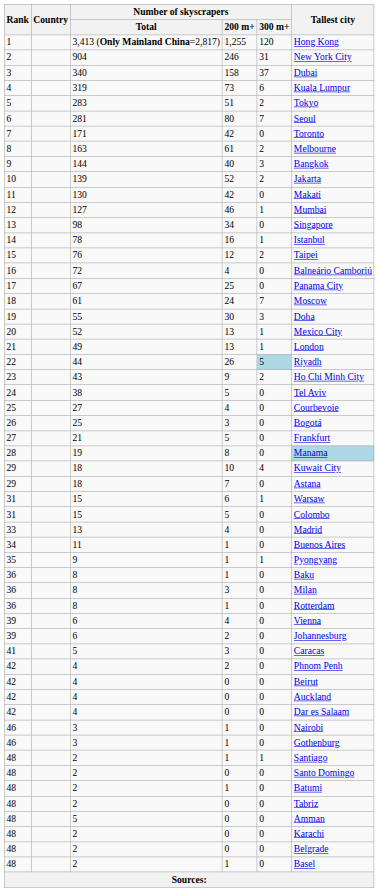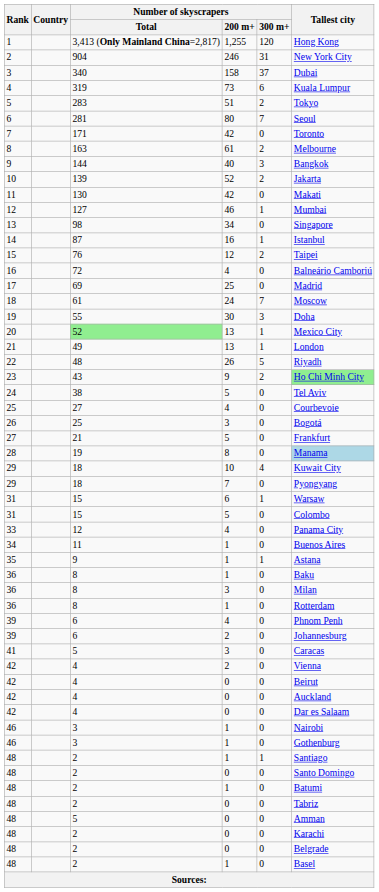14 | Number of skyscrapers / Total: 78 -> 87
17 | Number of skyscrapers / Total: 67 -> 69
17 | Tallest city: Panama City -> Madrid
20 | Number of skyscrapers / Total: no background -> lightgreen background
22 | Number of skyscrapers / Total: 44 -> 48
22 | Number of skyscrapers / 300 m+: lightblue background -> no background
23 | Tallest city: no background -> lightgreen background
29 / 7 | Tallest city: Astana -> Pyongyang
33 | Number of skyscrapers / Total: 13 -> 12
33 | Tallest city: Madrid -> Panama City
35 | Tallest city: Pyongyang -> Astana
39 / 4 | Tallest city: Vienna -> Phnom Penh
42 / 2 | Tallest city: Phnom Penh -> Vienna
